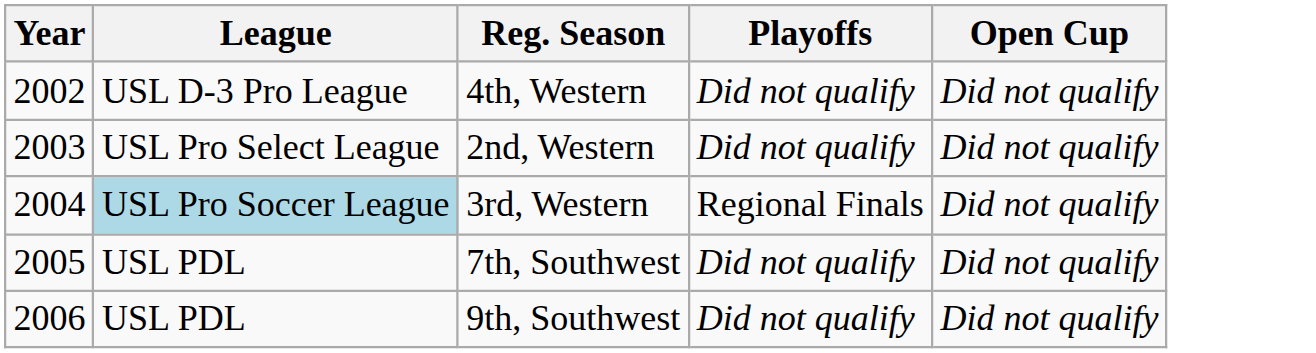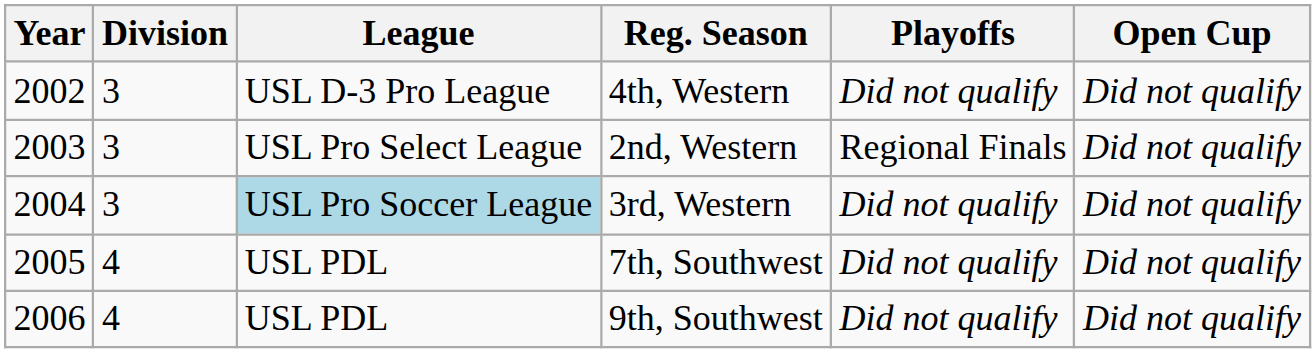+ column: Division | 3 | 3 | 3 | 4 | 4
2nd, Western | Playoffs: Did not qualify -> Regional Finals
3rd, Western | Playoffs: Regional Finals -> Did not qualify
